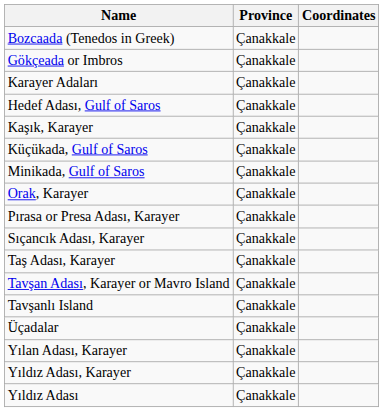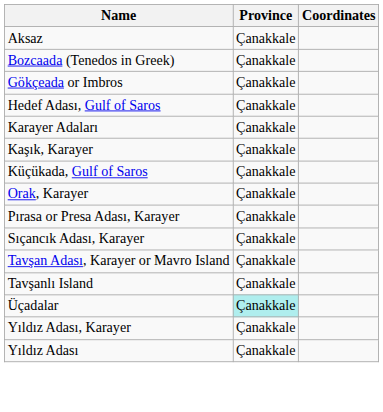+ row: Aksaz | Çanakkale
rows swapped: Hedef Adası, Gulf of Saros <-> Karayer Adaları
- row: Minikada, Gulf of Saros | Çanakkale
- row: Taş Adası, Karayer | Çanakkale
Üçadalar | Province: no background -> paleturquoise background
- row: Yılan Adası, Karayer | Çanakkale
